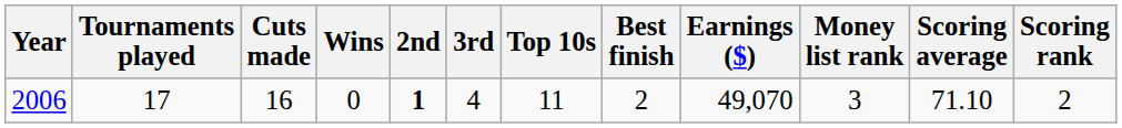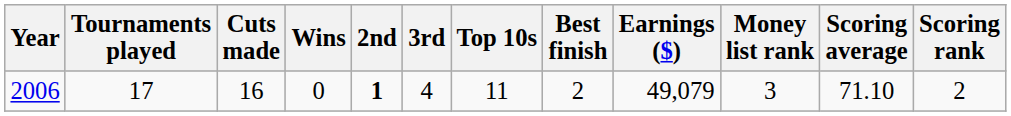2006 | Earnings ($): 49,070 -> 49,079
